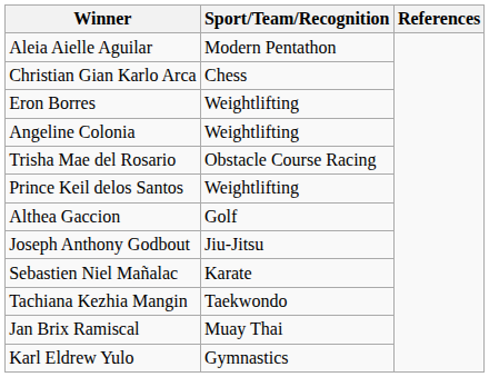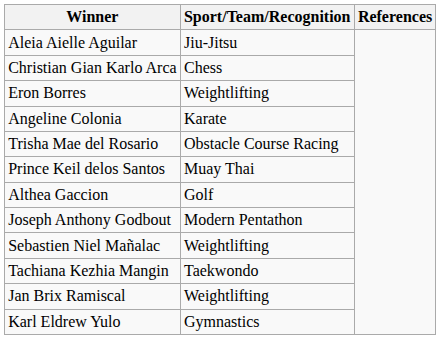Aleia Aielle Aguilar | Sport/Team/Recognition: Modern Pentathon -> Jiu-Jitsu
Angeline Colonia | Sport/Team/Recognition: Weightlifting -> Karate
Prince Keil delos Santos | Sport/Team/Recognition: Weightlifting -> Muay Thai
Joseph Anthony Godbout | Sport/Team/Recognition: Jiu-Jitsu -> Modern Pentathon
Sebastien Niel Mañalac | Sport/Team/Recognition: Karate -> Weightlifting
Jan Brix Ramiscal | Sport/Team/Recognition: Muay Thai -> Weightlifting
